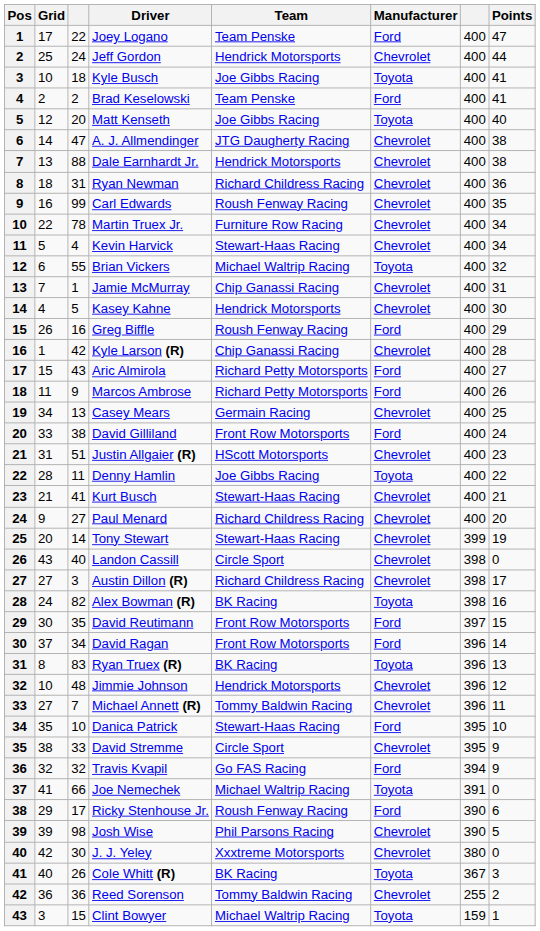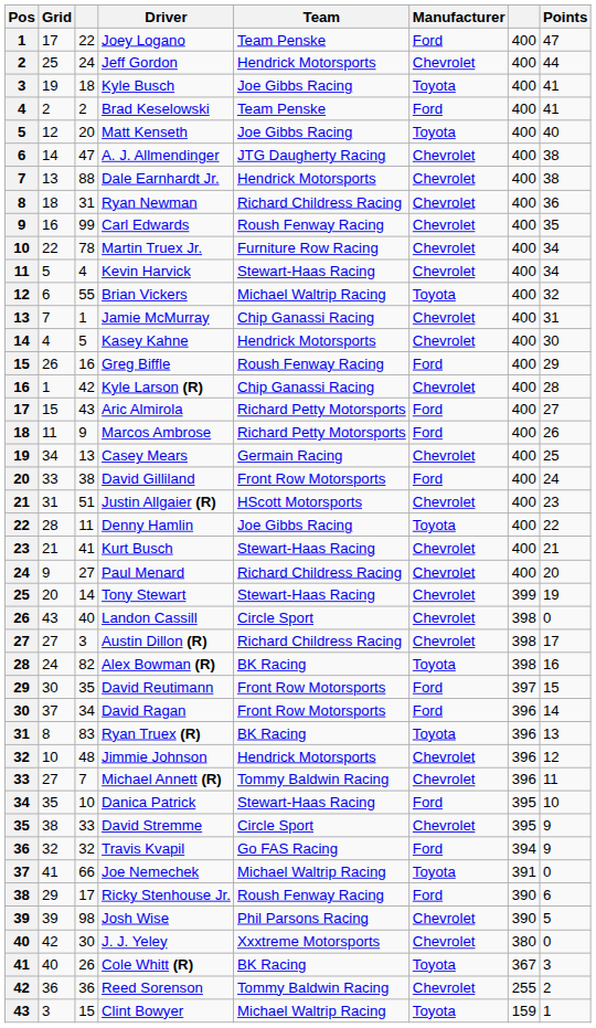Kyle Busch | Grid: 10 -> 19
